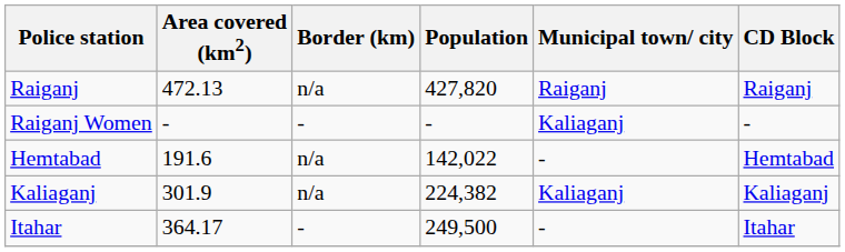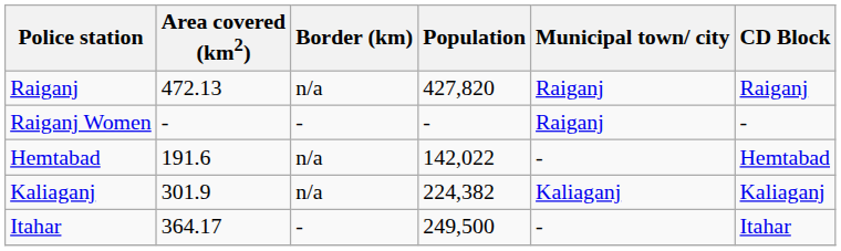Raiganj Women | Municipal town/ city: Kaliaganj -> Raiganj
